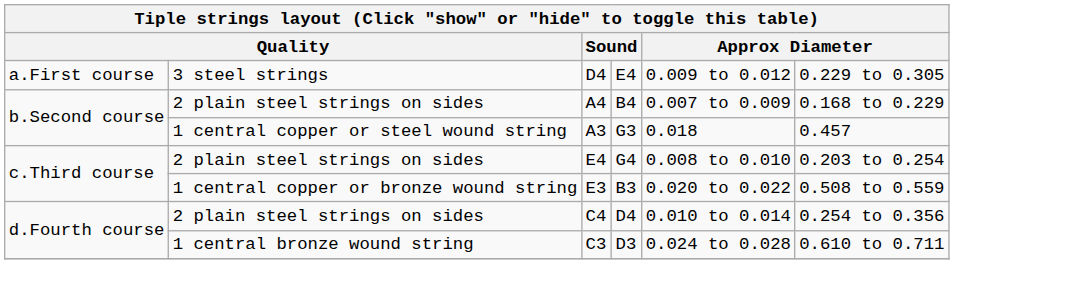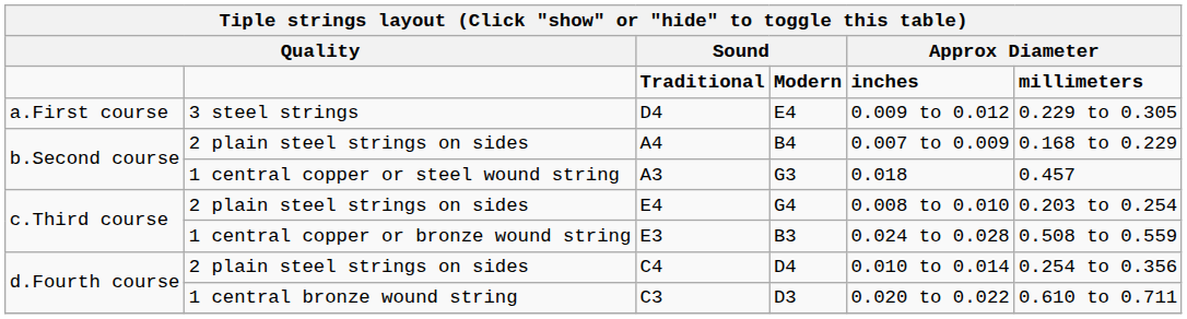+ row: Traditional | Modern | inches | millimeters
E3 | column 5: 0.020 to 0.022 -> 0.024 to 0.028
C3 | column 5: 0.024 to 0.028 -> 0.020 to 0.022
